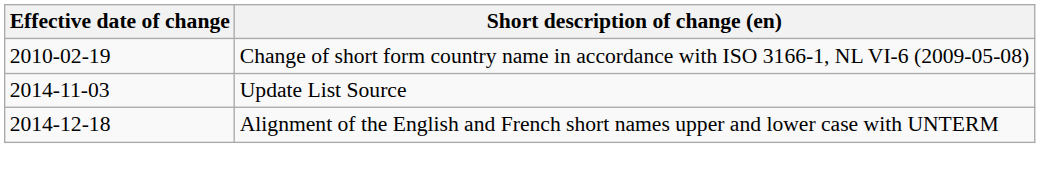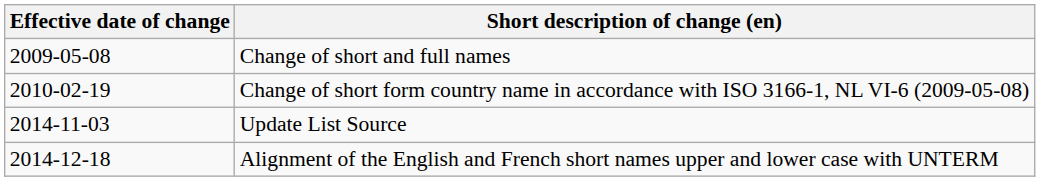+ row: 2009-05-08 | Change of short and full names
